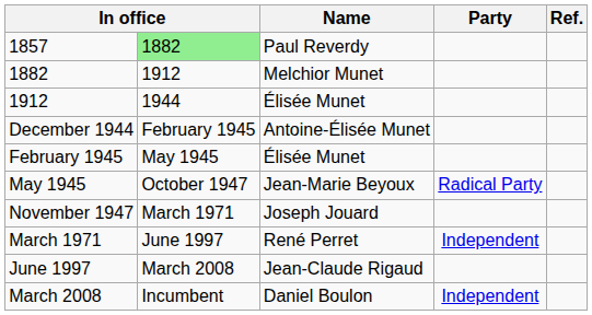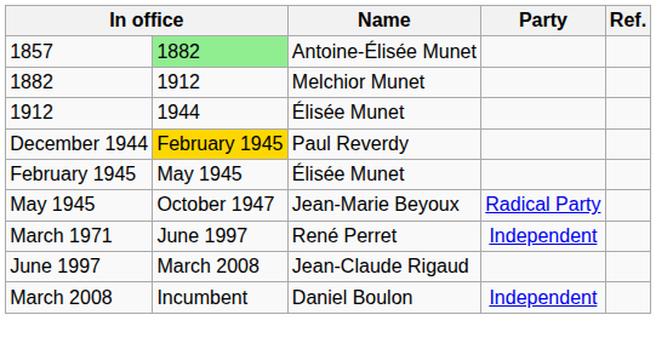1857 | Name: Paul Reverdy -> Antoine-Élisée Munet
December 1944 | column 2: no background -> gold background
December 1944 | Name: Antoine-Élisée Munet -> Paul Reverdy
- row: November 1947 | March 1971 | Joseph Jouard
